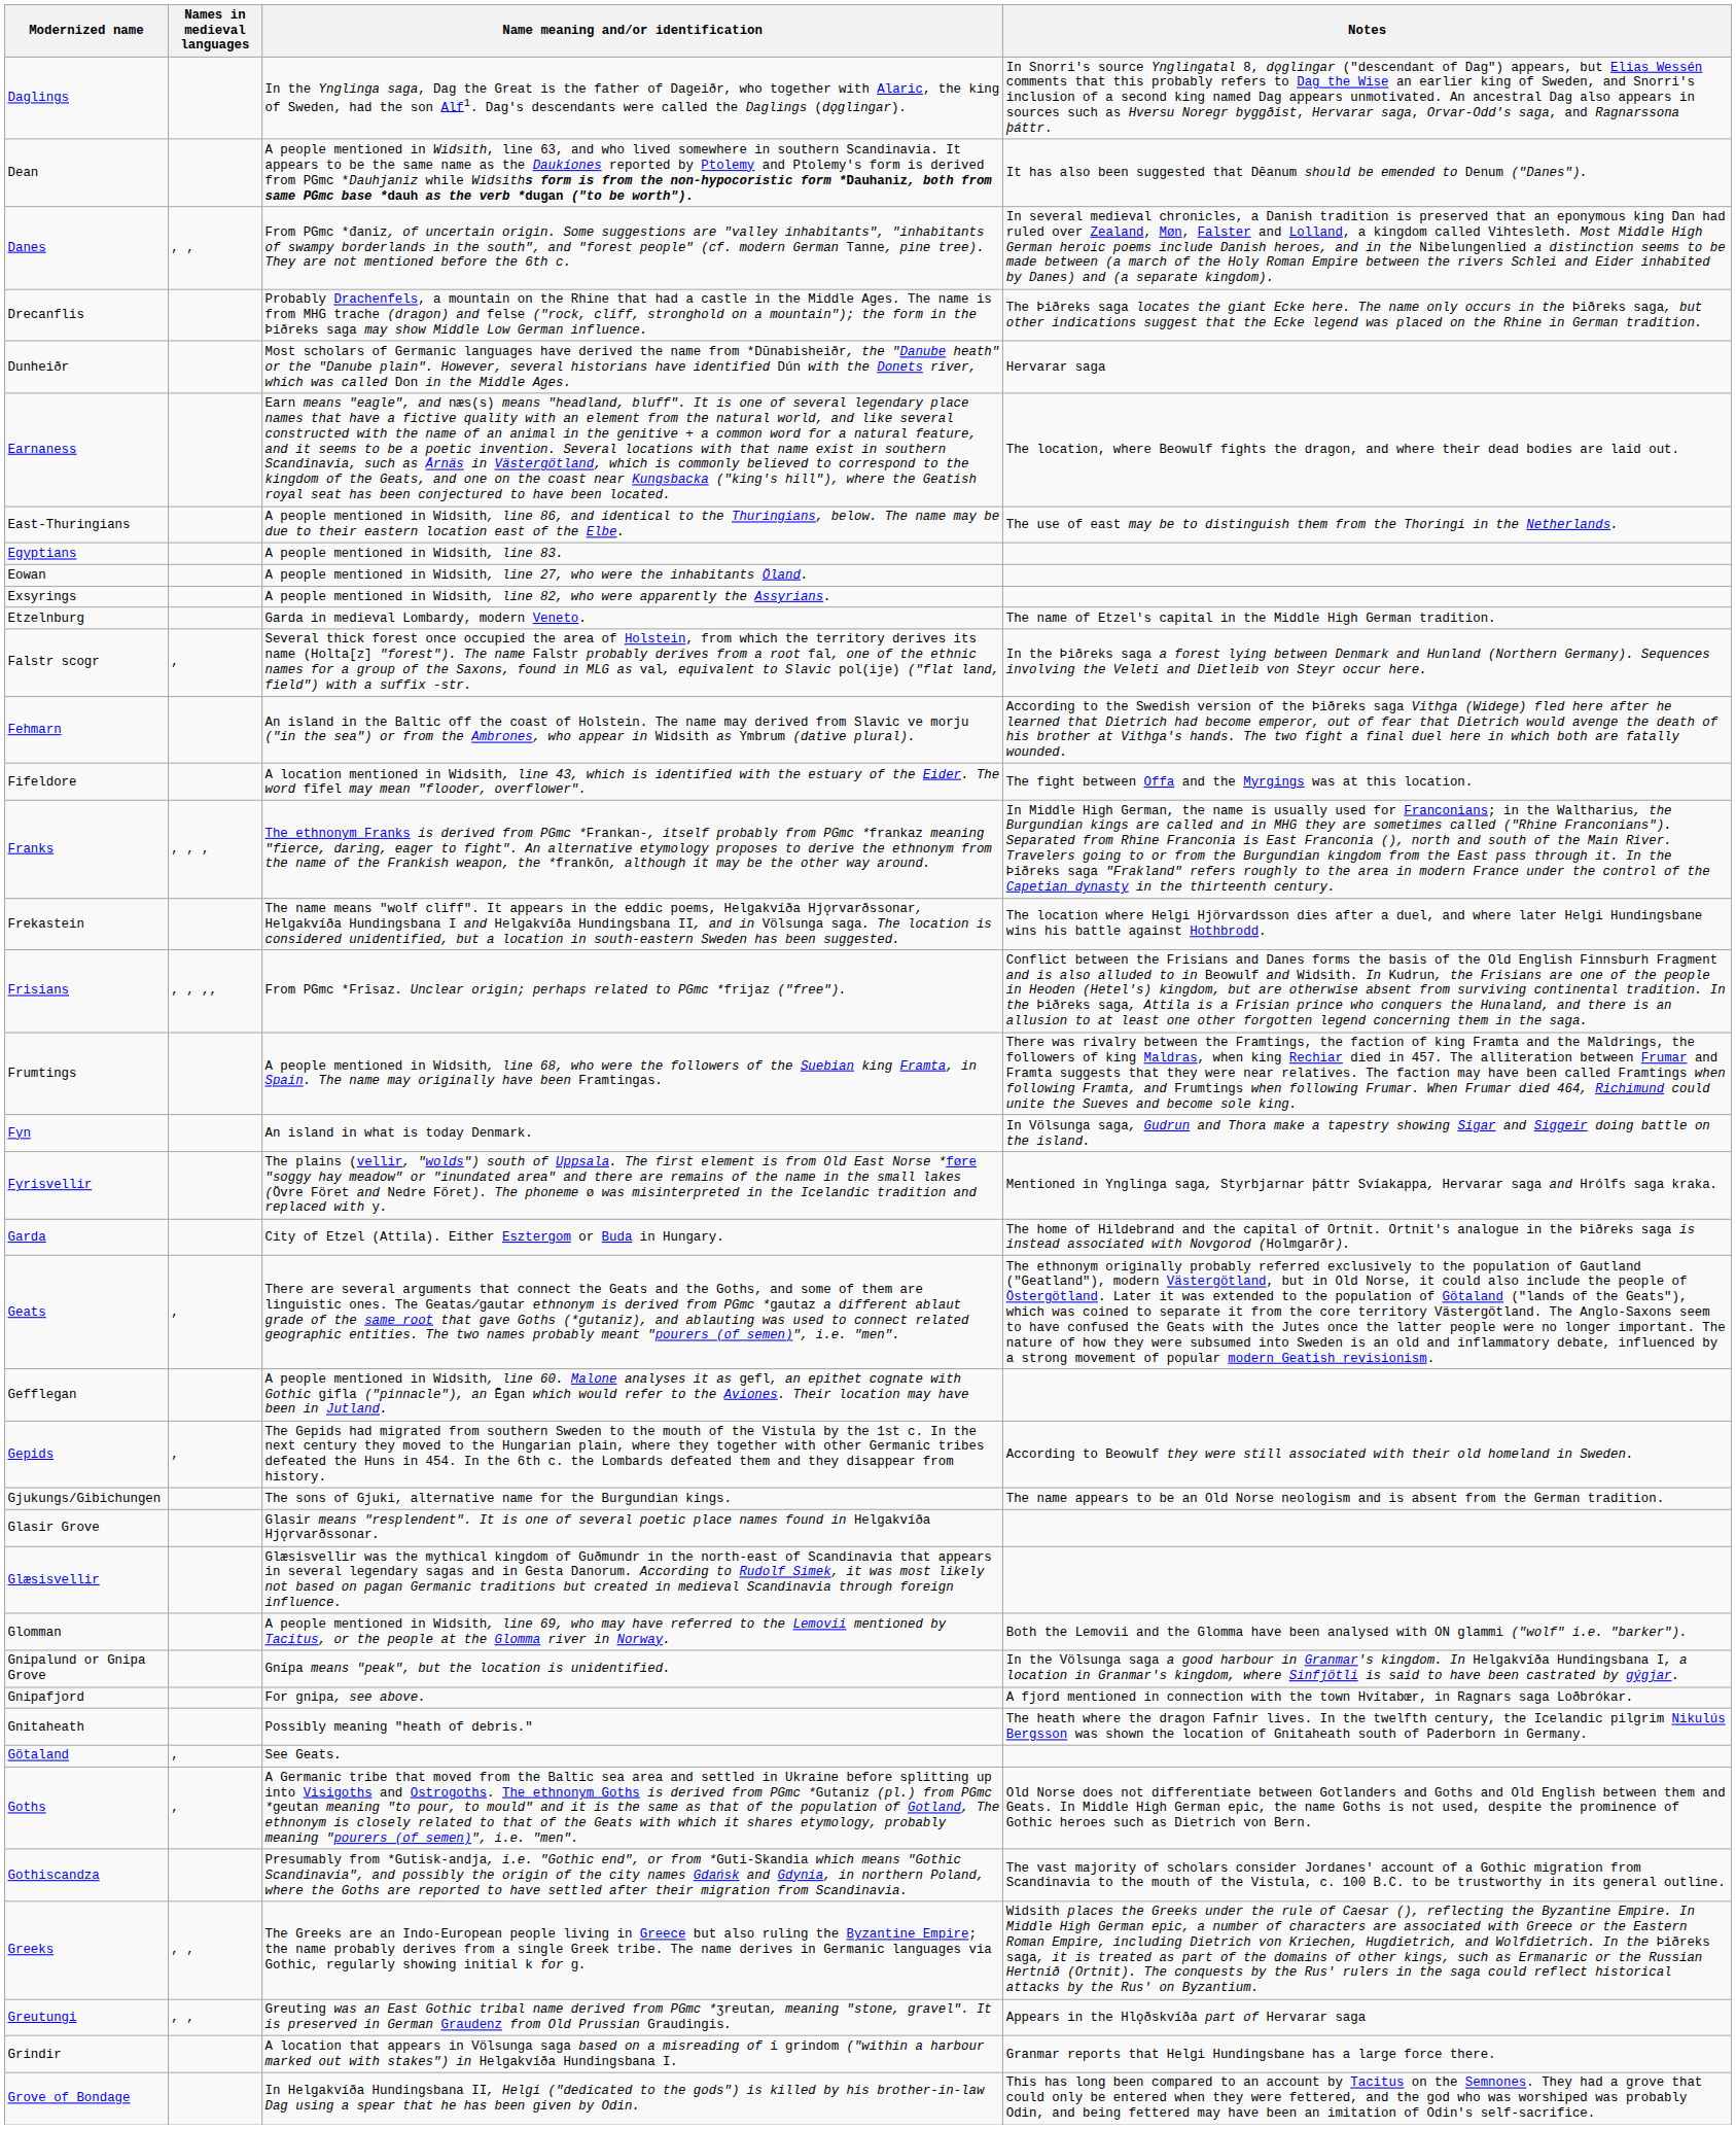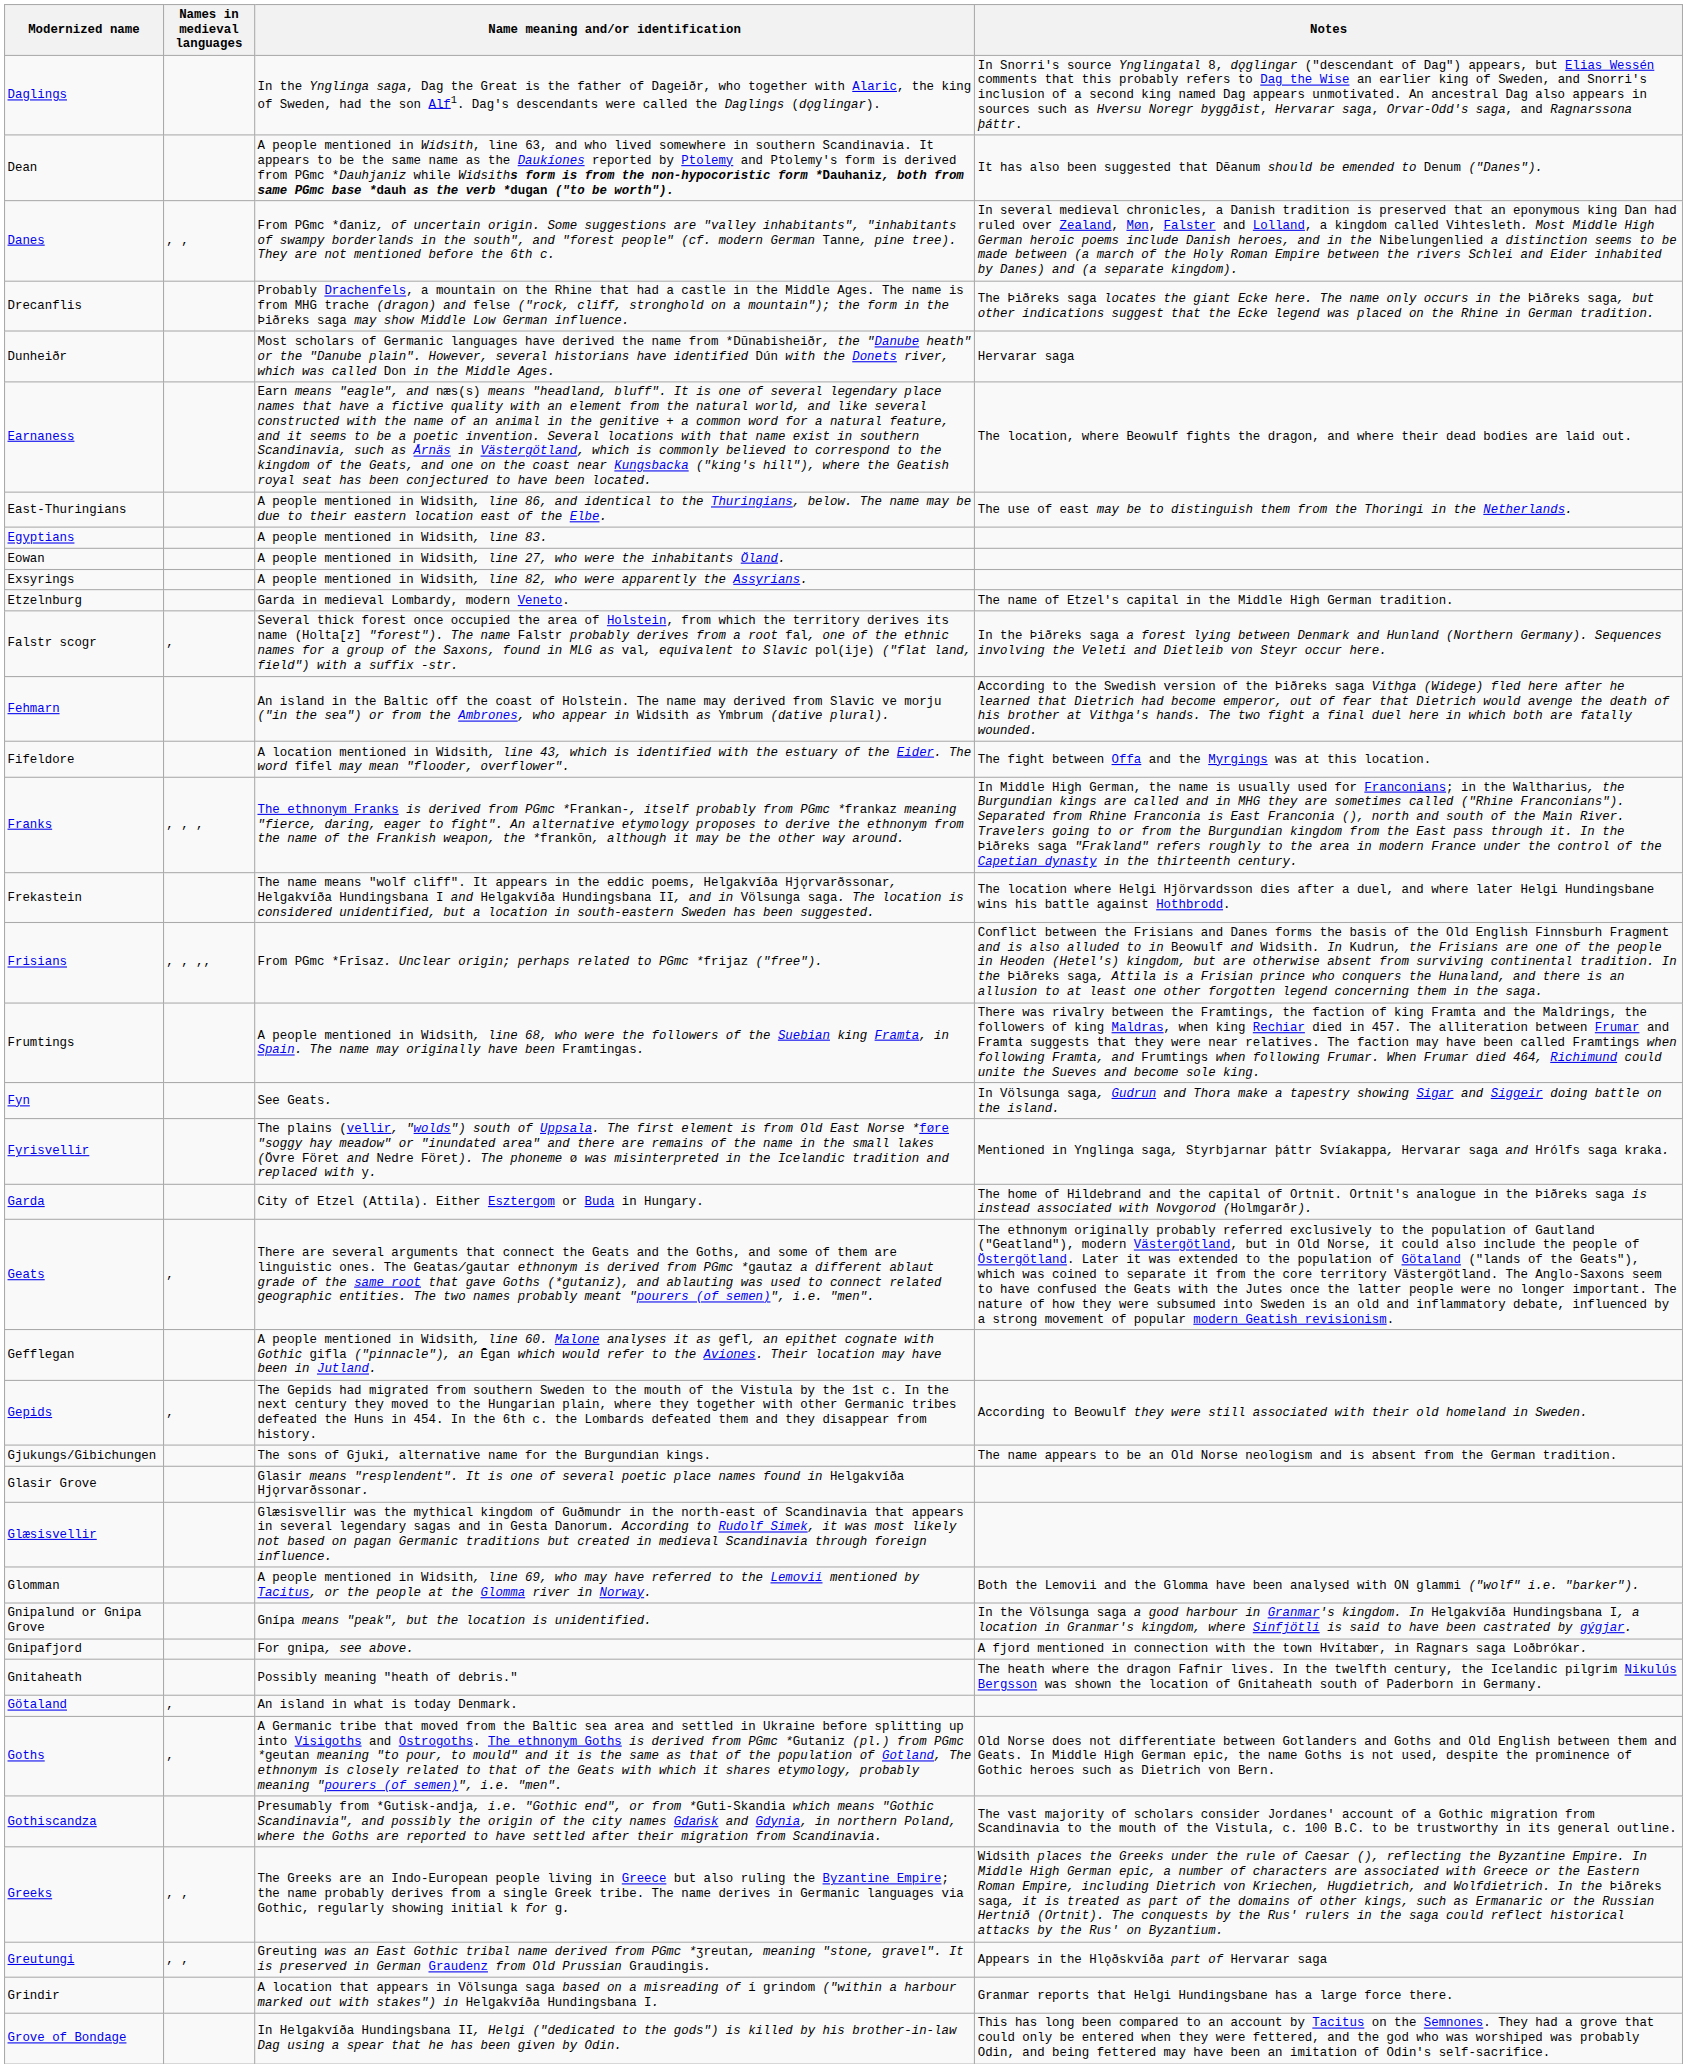Fyn | Name meaning and/or identification: An island in what is today Denmark. -> See Geats.
Götaland | Name meaning and/or identification: See Geats. -> An island in what is today Denmark.
